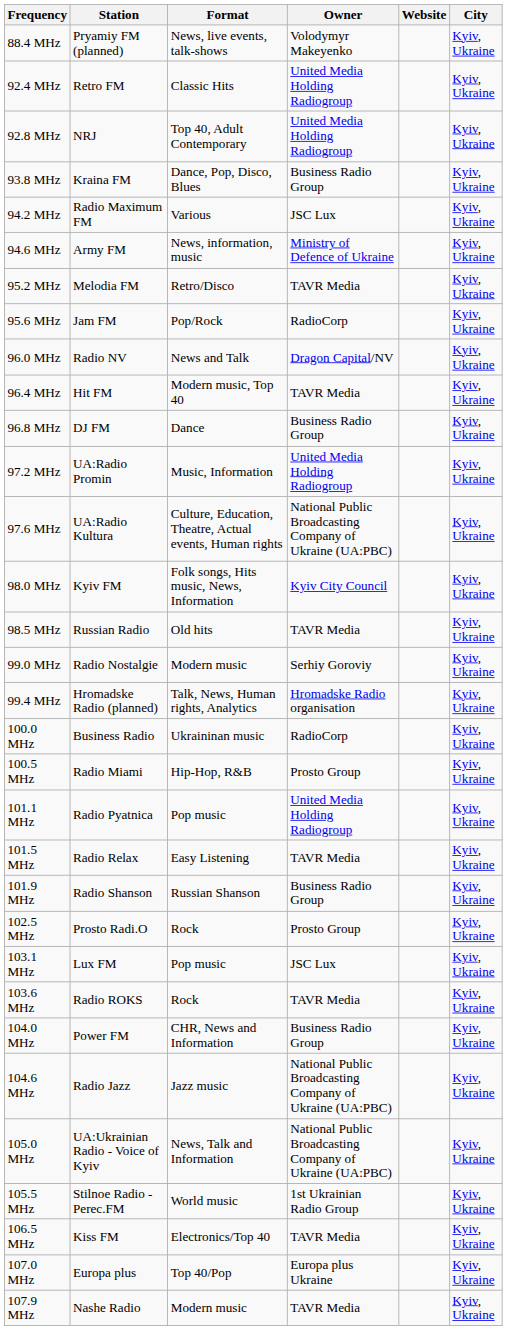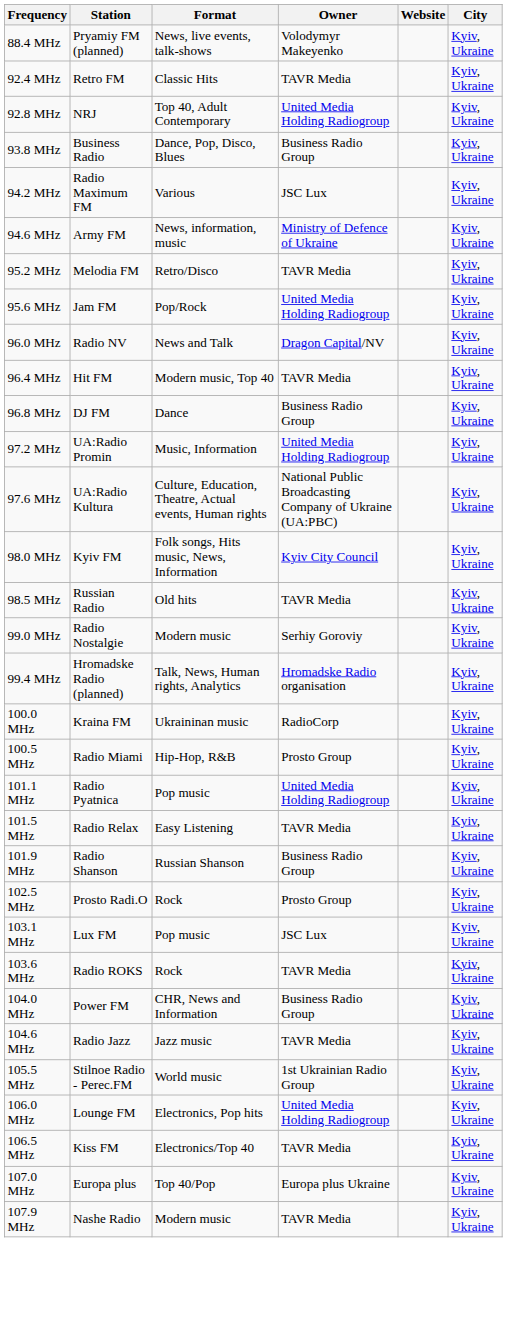92.4 MHz | Owner: United Media Holding Radiogroup -> TAVR Media
93.8 MHz | Station: Kraina FM -> Business Radio
95.6 MHz | Owner: RadioCorp -> United Media Holding Radiogroup
100.0 MHz | Station: Business Radio -> Kraina FM
104.6 MHz | Owner: National Public Broadcasting Company of Ukraine (UA:PBC) -> TAVR Media
- row: 105.0 MHz | UA:Ukrainian Radio - Voice of Kyiv | News, Talk and Information | National Public Broadcasting Company of Ukraine (UA:PBC) | Kyiv, Ukraine
+ row: 106.0 MHz | Lounge FM | Electronics, Pop hits | United Media Holding Radiogroup | Kyiv, Ukraine
